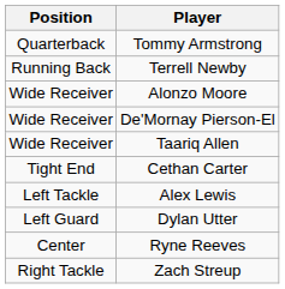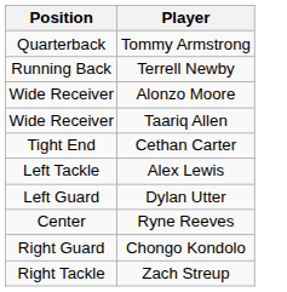- row: Wide Receiver | De'Mornay Pierson-El
+ row: Right Guard | Chongo Kondolo
